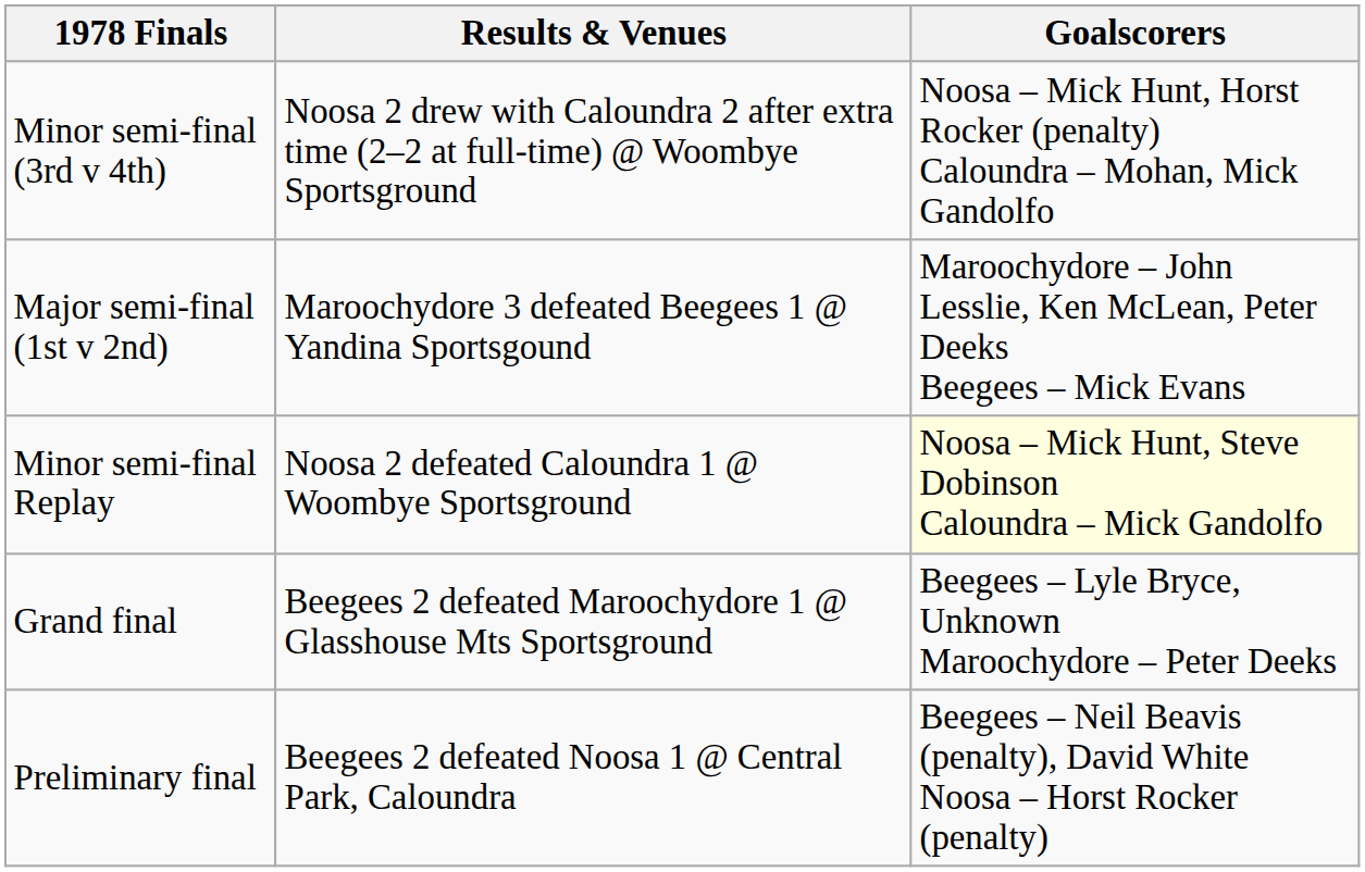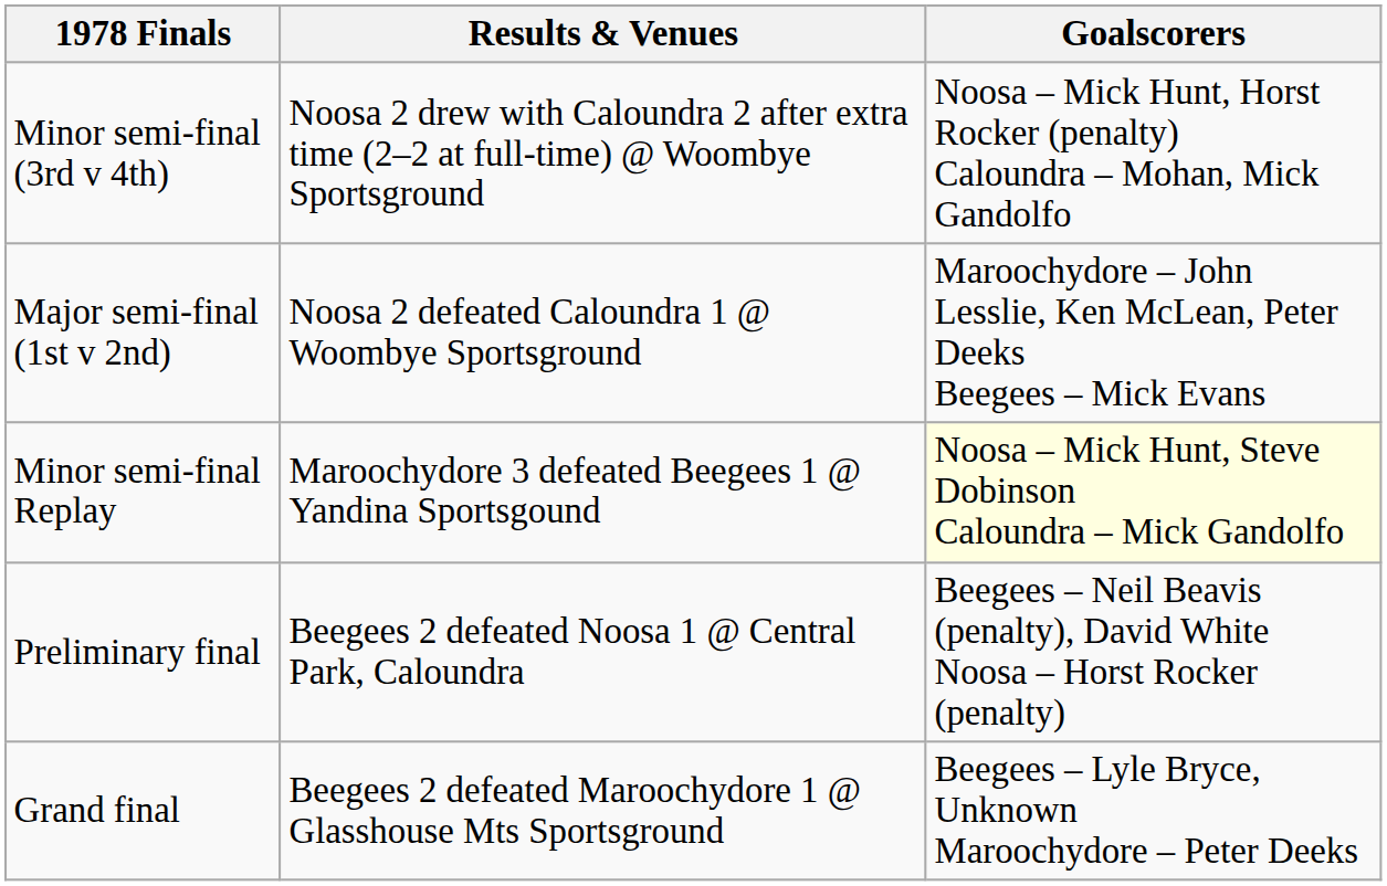Major semi-final (1st v 2nd) | Results & Venues: Maroochydore 3 defeated Beegees 1 @ Yandina Sportsgound -> Noosa 2 defeated Caloundra 1 @ Woombye Sportsground
Minor semi-final Replay | Results & Venues: Noosa 2 defeated Caloundra 1 @ Woombye Sportsground -> Maroochydore 3 defeated Beegees 1 @ Yandina Sportsgound
rows swapped: Preliminary final <-> Grand final
